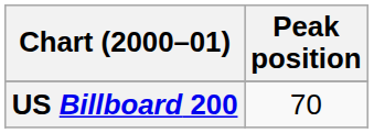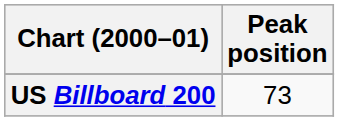US Billboard 200 | Peak position: 70 -> 73
